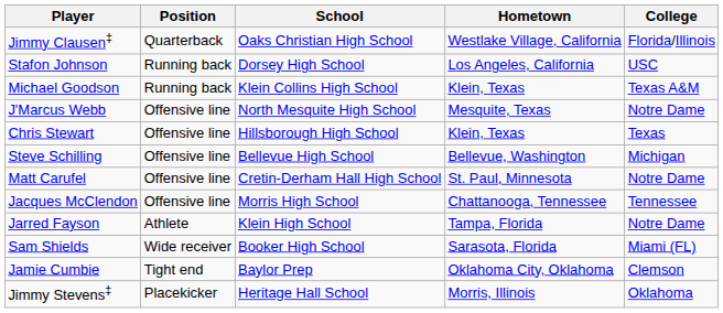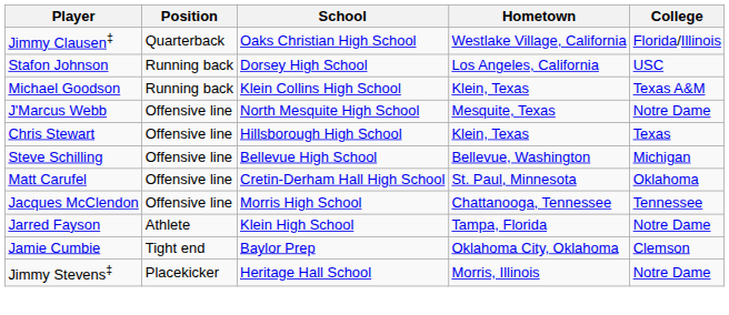Matt Carufel | College: Notre Dame -> Oklahoma
- row: Sam Shields | Wide receiver | Booker High School | Sarasota, Florida | Miami (FL)
Jimmy Stevens‡ | College: Oklahoma -> Notre Dame
